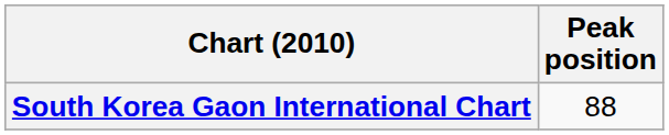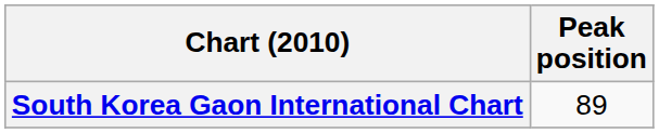South Korea Gaon International Chart | Peak position: 88 -> 89
